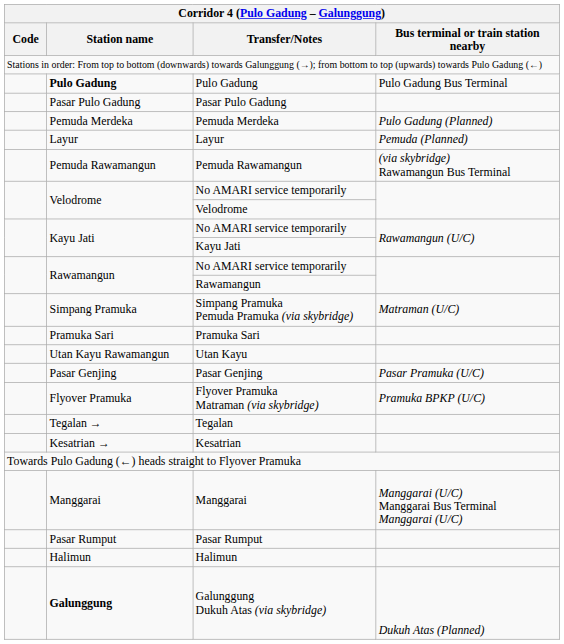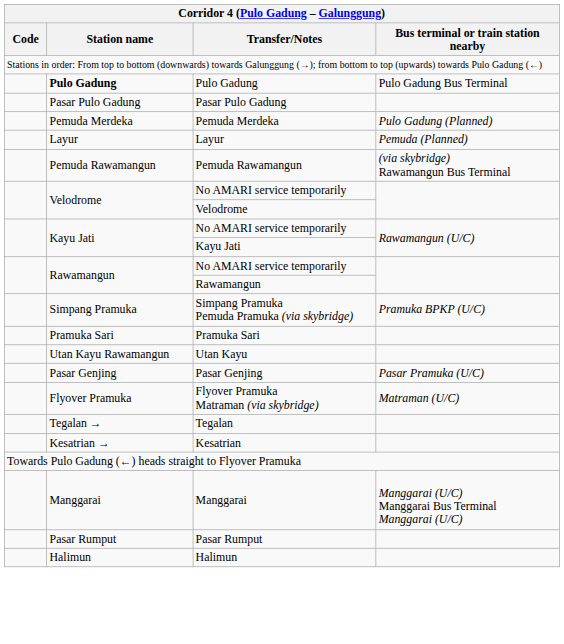Simpang Pramuka Pemuda Pramuka (via skybridge) | Bus terminal or train station nearby: Matraman (U/C) -> Pramuka BPKP (U/C)
Flyover Pramuka Matraman (via skybridge) | Bus terminal or train station nearby: Pramuka BPKP (U/C) -> Matraman (U/C)
- row: Galunggung | Galunggung Dukuh Atas (via skybridge) | Dukuh Atas (Planned)
